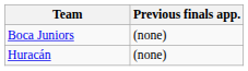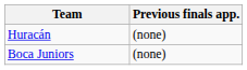rows swapped: Huracán <-> Boca Juniors
